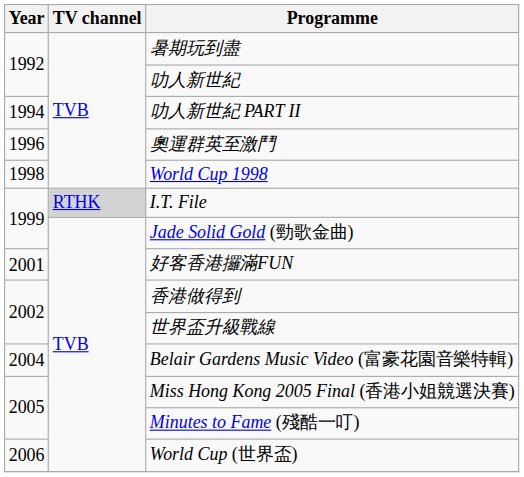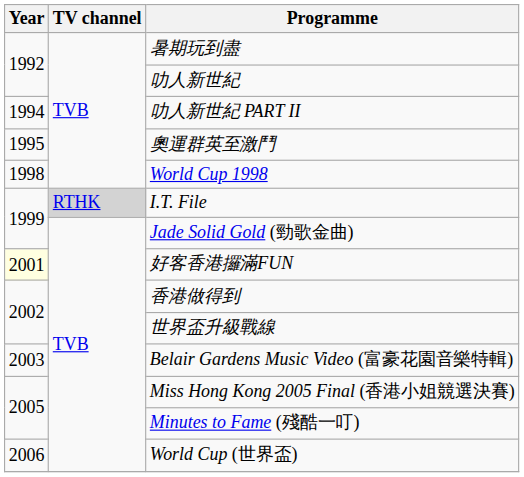奧運群英至激鬥 | Year: 1996 -> 1995
好客香港攞滿FUN | Year: no background -> lightyellow background
Belair Gardens Music Video (富豪花園音樂特輯) | Year: 2004 -> 2003
